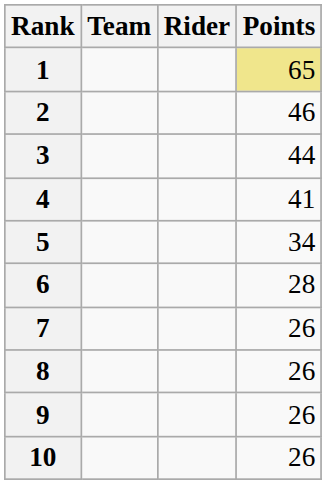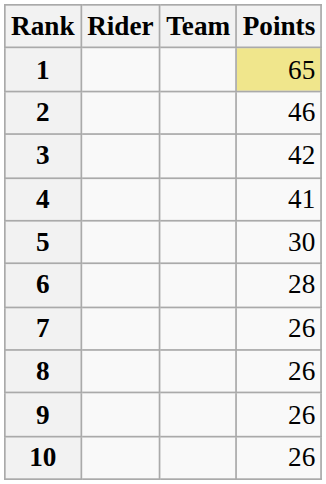columns swapped: Rider <-> Team
3 | Points: 44 -> 42
5 | Points: 34 -> 30
